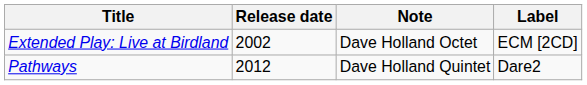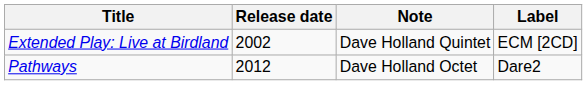Extended Play: Live at Birdland | Note: Dave Holland Octet -> Dave Holland Quintet
Pathways | Note: Dave Holland Quintet -> Dave Holland Octet
